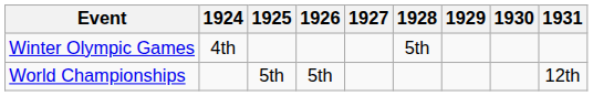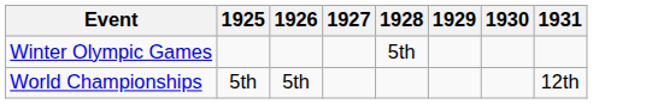- column: 1924 | 4th
